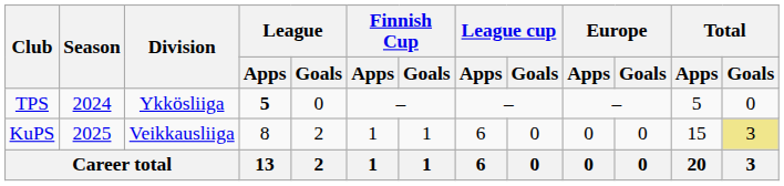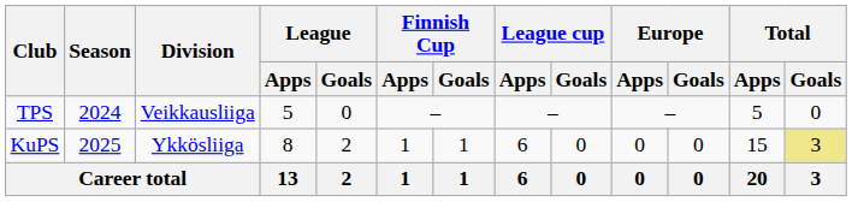TPS | Division: Ykkösliiga -> Veikkausliiga
TPS | League / Apps: bold -> normal
KuPS | Division: Veikkausliiga -> Ykkösliiga
